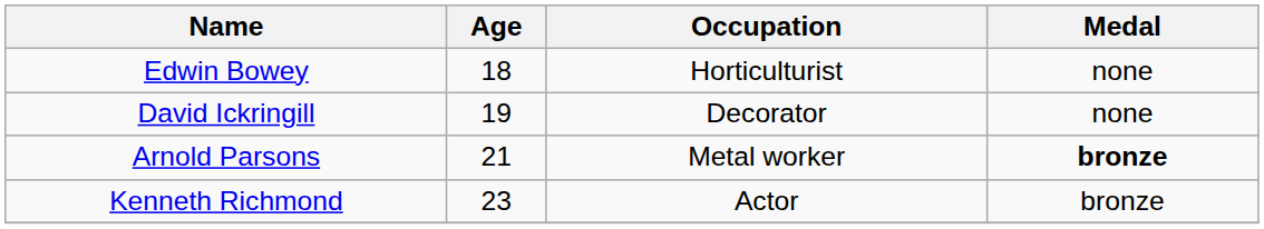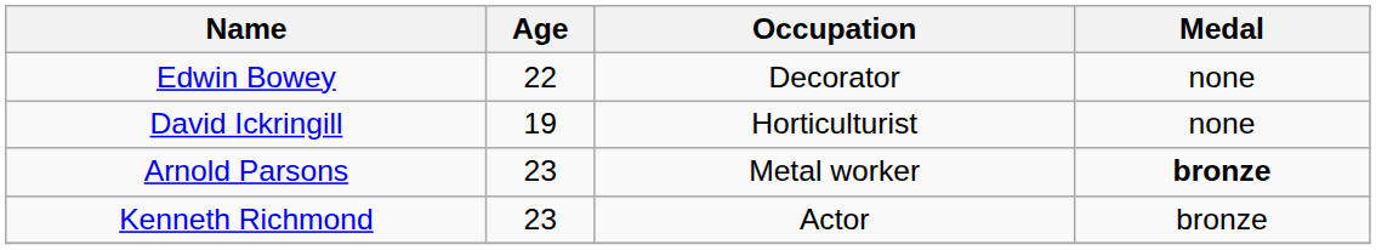Edwin Bowey | Age: 18 -> 22
Edwin Bowey | Occupation: Horticulturist -> Decorator
David Ickringill | Occupation: Decorator -> Horticulturist
Arnold Parsons | Age: 21 -> 23
